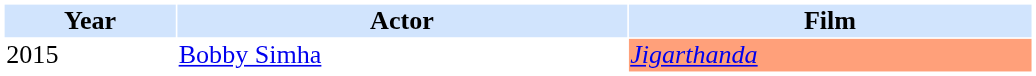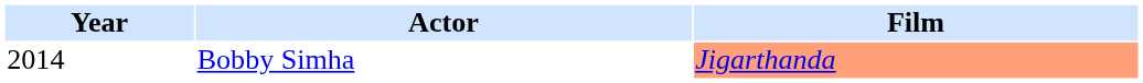Bobby Simha | Year: 2015 -> 2014
